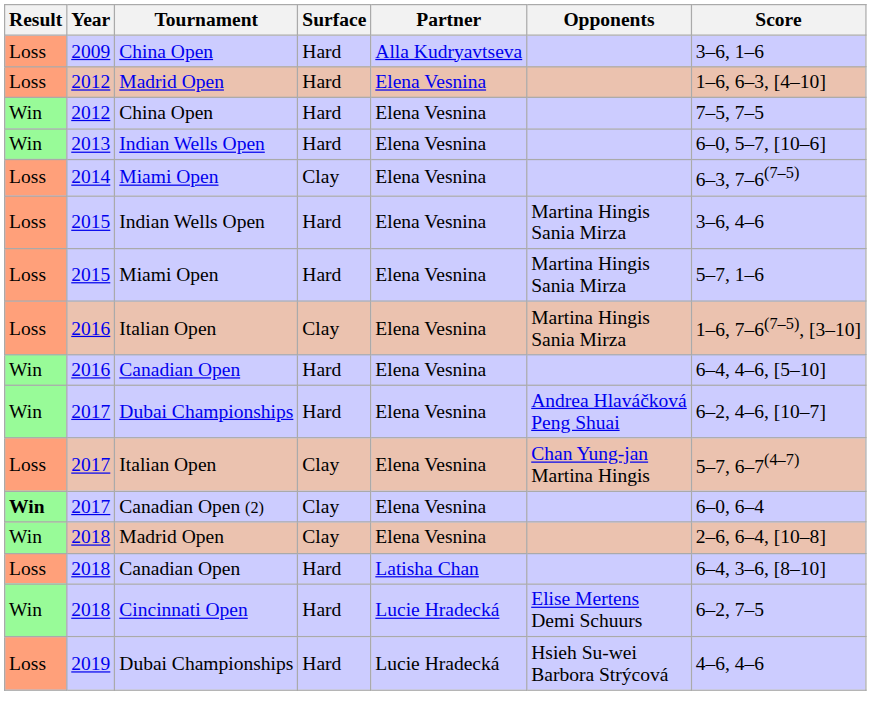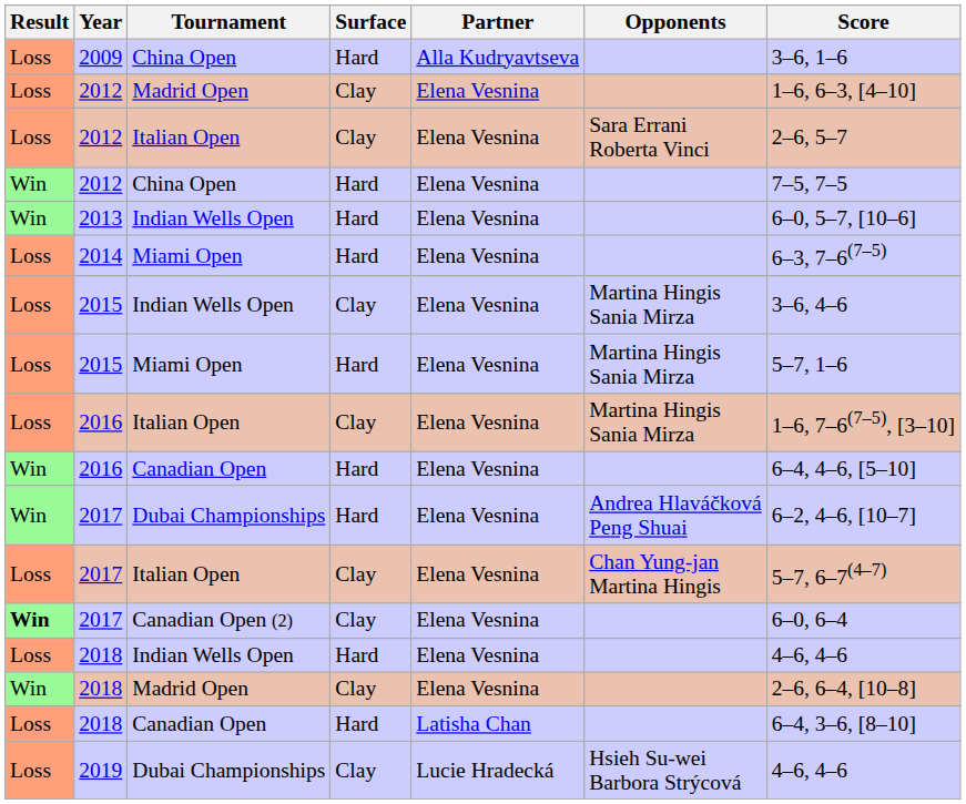2012 / Madrid Open | Surface: Hard -> Clay
+ row: Loss | 2012 | Italian Open | Clay | Elena Vesnina | Sara Errani Roberta Vinci | 2–6, 5–7
2014 | Surface: Clay -> Hard
2015 / Indian Wells Open | Surface: Hard -> Clay
+ row: Loss | 2018 | Indian Wells Open | Hard | Elena Vesnina | 4–6, 4–6
- row: Win | 2018 | Cincinnati Open | Hard | Lucie Hradecká | Elise Mertens Demi Schuurs | 6–2, 7–5
2019 | Surface: Hard -> Clay
